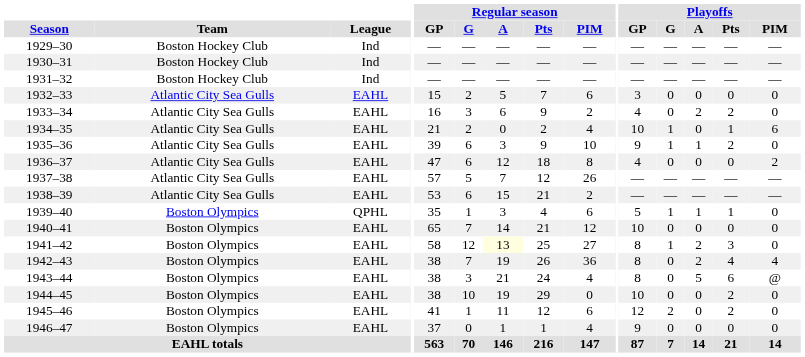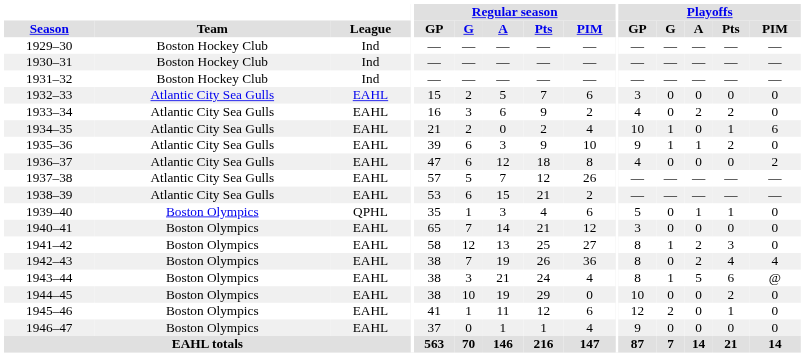1939–40 | Playoffs / G: 1 -> 0
1940–41 | Playoffs / GP: 10 -> 3
1941–42 | Regular season / A: lightyellow background -> no background
1943–44 | Playoffs / G: 0 -> 1
1945–46 | Playoffs / Pts: 2 -> 1
